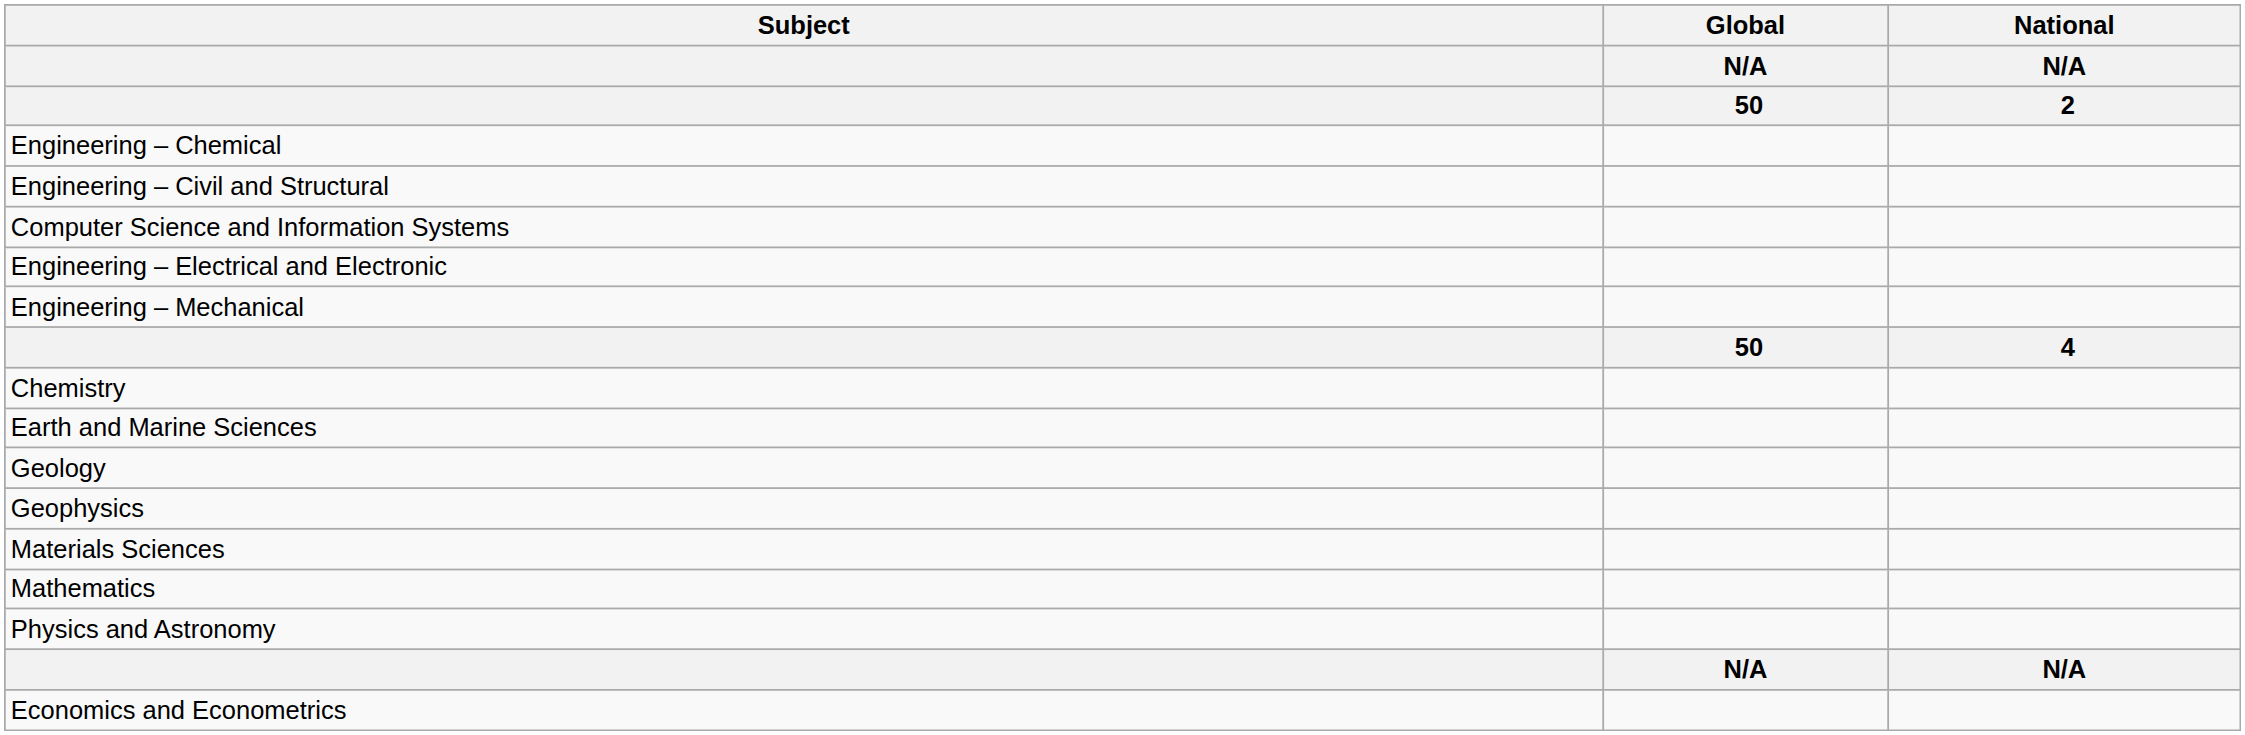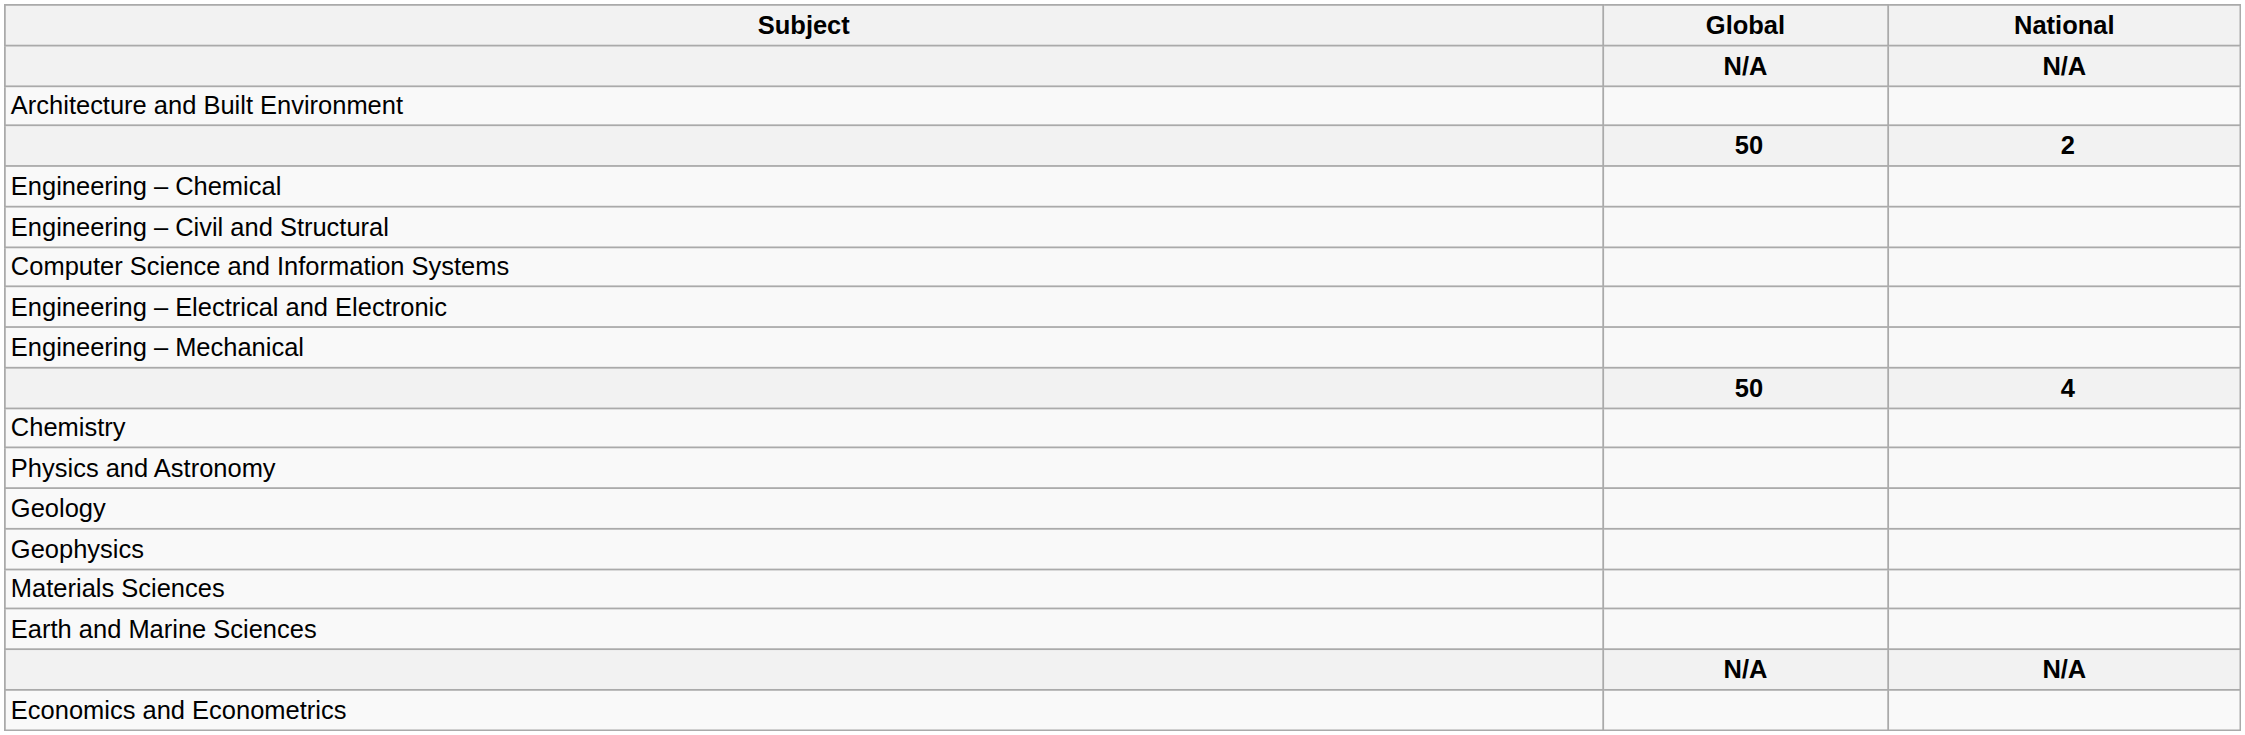+ row: Architecture and Built Environment
rows swapped: Earth and Marine Sciences <-> Physics and Astronomy
- row: Mathematics
